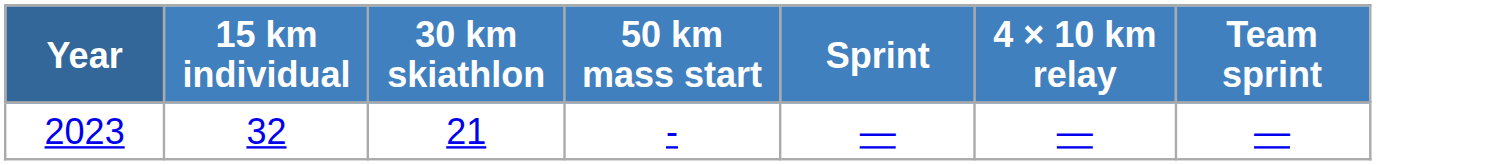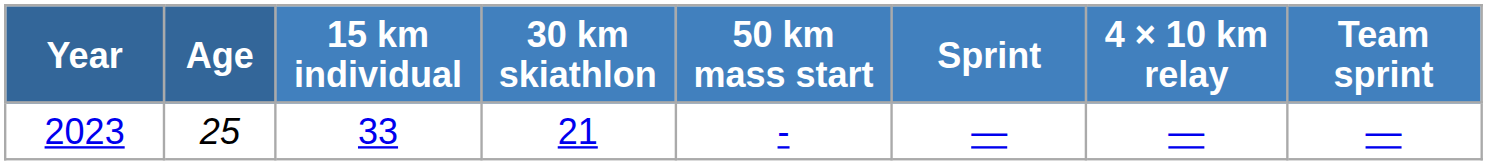+ column: Age | 25
2023 | 15 km individual: 32 -> 33
